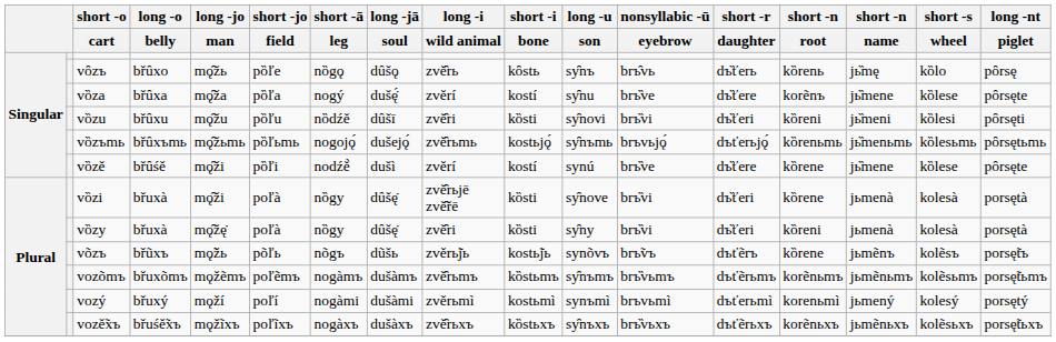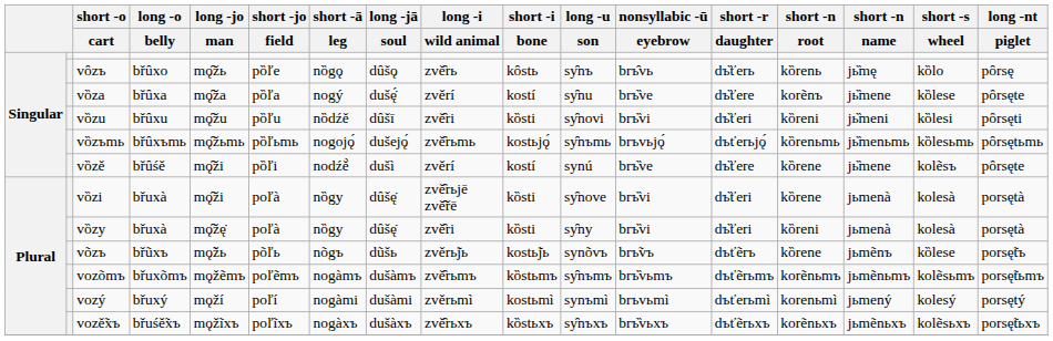vȍzě | short -s / wheel: kȍlese -> kolẽsъ
võzъ | short -s / wheel: kolẽsъ -> kȍlese
